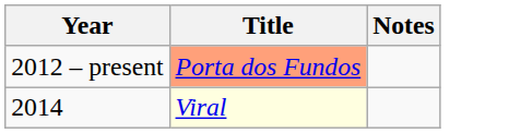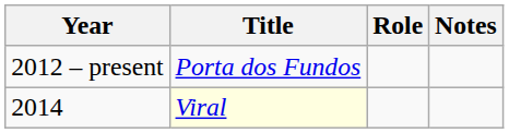+ column: Role
2012 – present | Title: lightsalmon background -> no background
